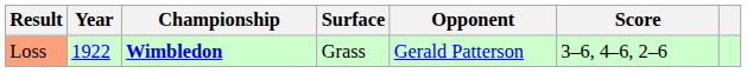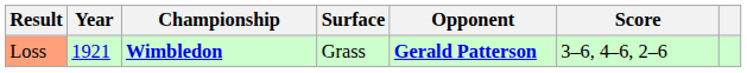Loss | Year: 1922 -> 1921
Loss | Opponent: normal -> bold
